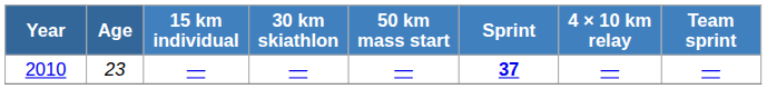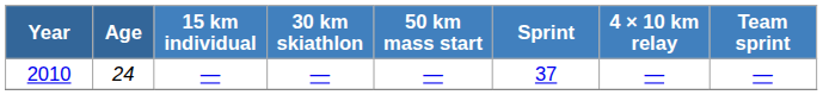2010 | Age: 23 -> 24
2010 | Sprint: bold -> normal
